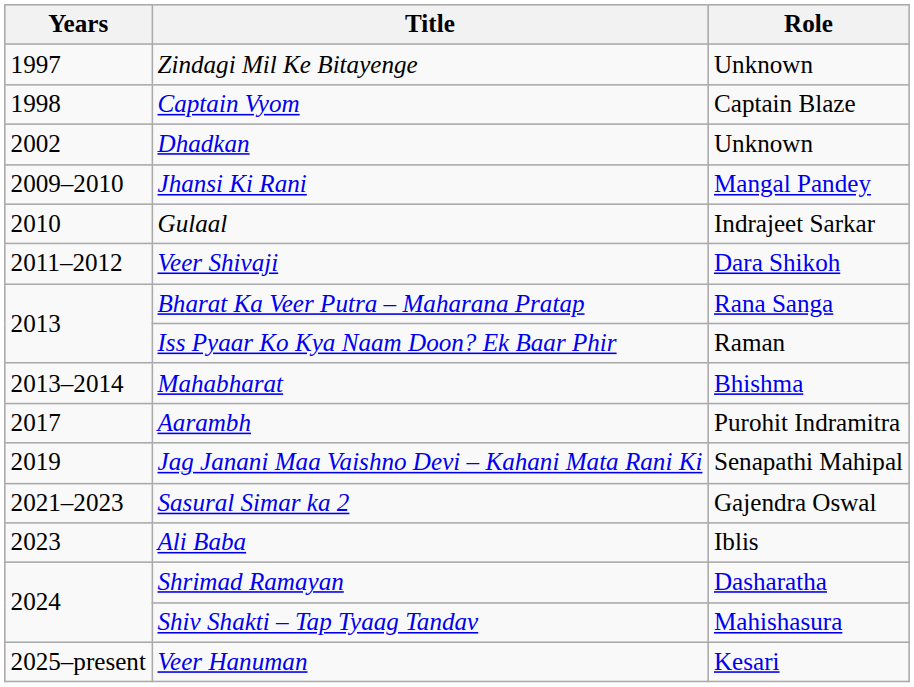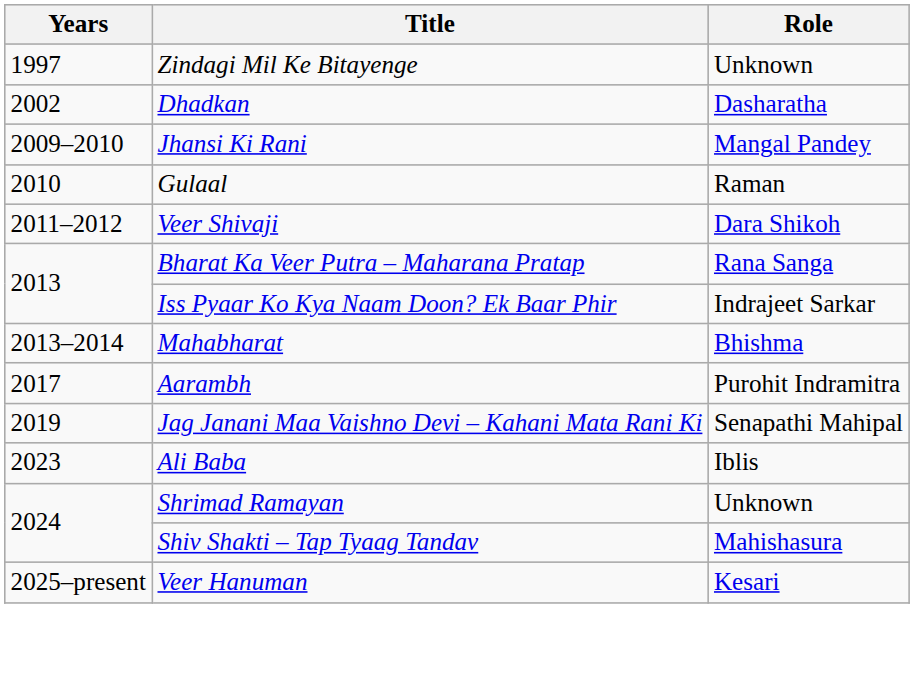- row: 1998 | Captain Vyom | Captain Blaze
Dhadkan | Role: Unknown -> Dasharatha
Gulaal | Role: Indrajeet Sarkar -> Raman
Iss Pyaar Ko Kya Naam Doon? Ek Baar Phir | Role: Raman -> Indrajeet Sarkar
- row: 2021–2023 | Sasural Simar ka 2 | Gajendra Oswal
Shrimad Ramayan | Role: Dasharatha -> Unknown
